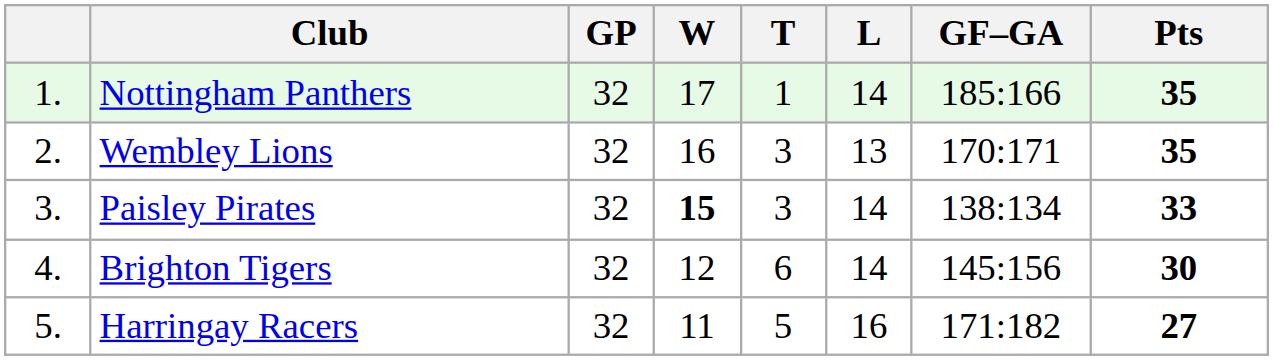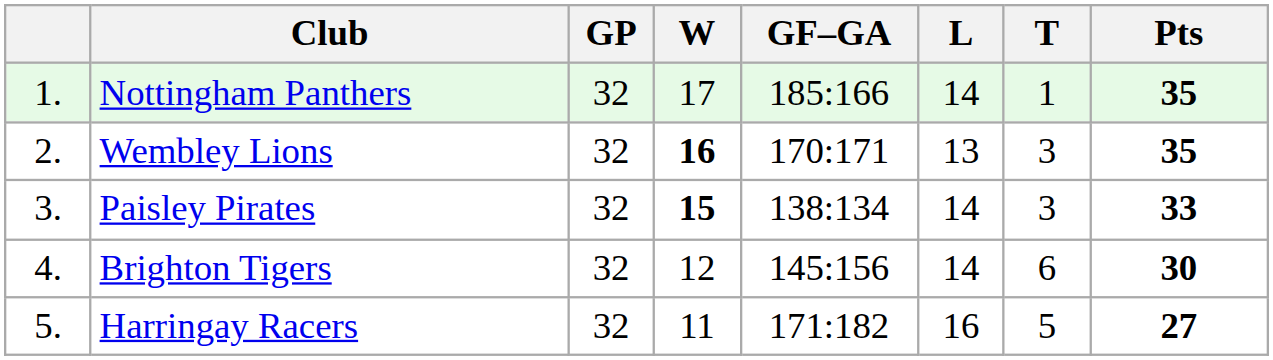columns swapped: T <-> GF–GA
Wembley Lions | W: normal -> bold
